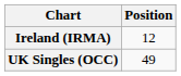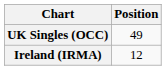rows swapped: Ireland (IRMA) <-> UK Singles (OCC)
